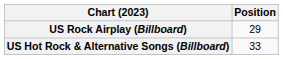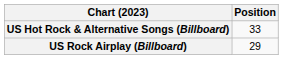rows swapped: US Hot Rock & Alternative Songs (Billboard) <-> US Rock Airplay (Billboard)
